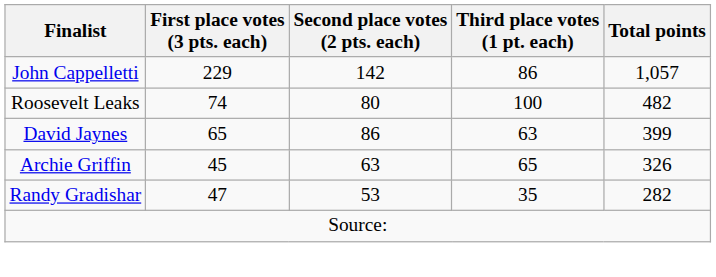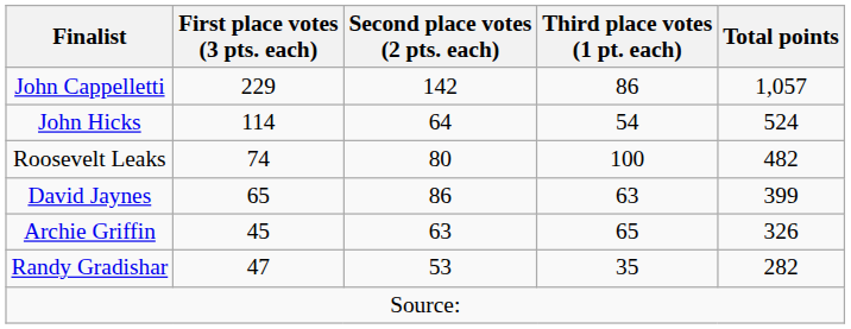+ row: John Hicks | 114 | 64 | 54 | 524
